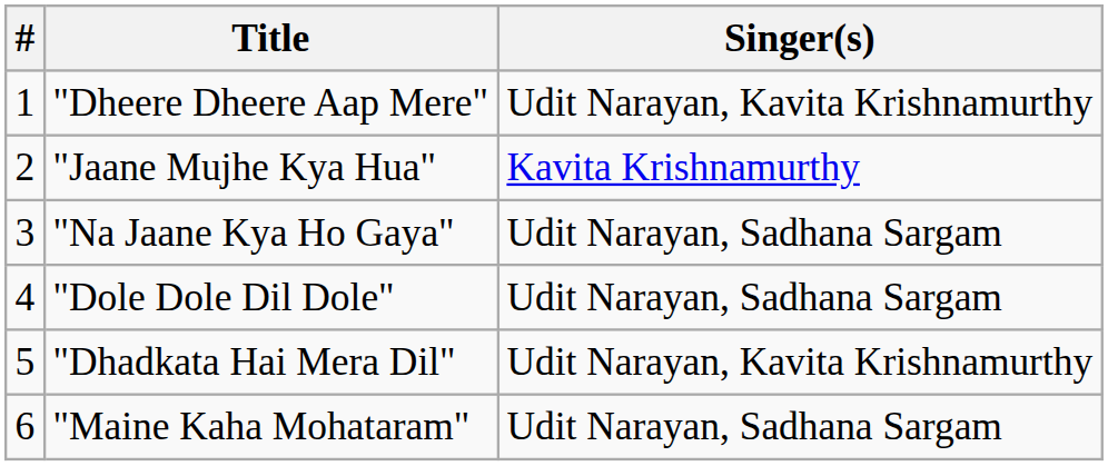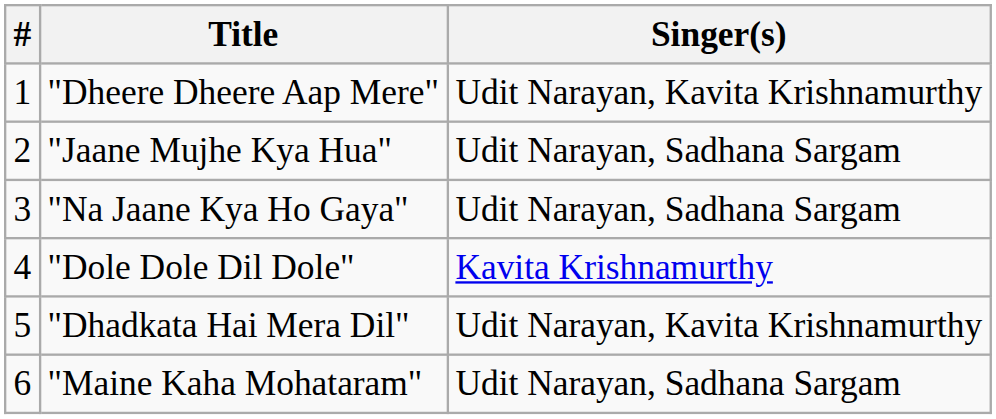"Jaane Mujhe Kya Hua" | Singer(s): Kavita Krishnamurthy -> Udit Narayan, Sadhana Sargam
"Dole Dole Dil Dole" | Singer(s): Udit Narayan, Sadhana Sargam -> Kavita Krishnamurthy
